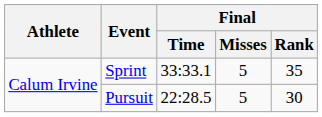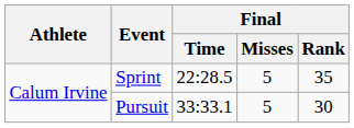Sprint | Final / Time: 33:33.1 -> 22:28.5
Pursuit | Final / Time: 22:28.5 -> 33:33.1
